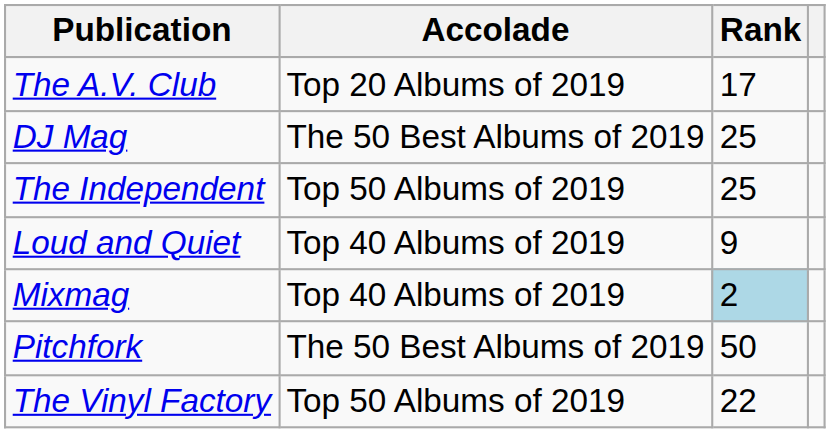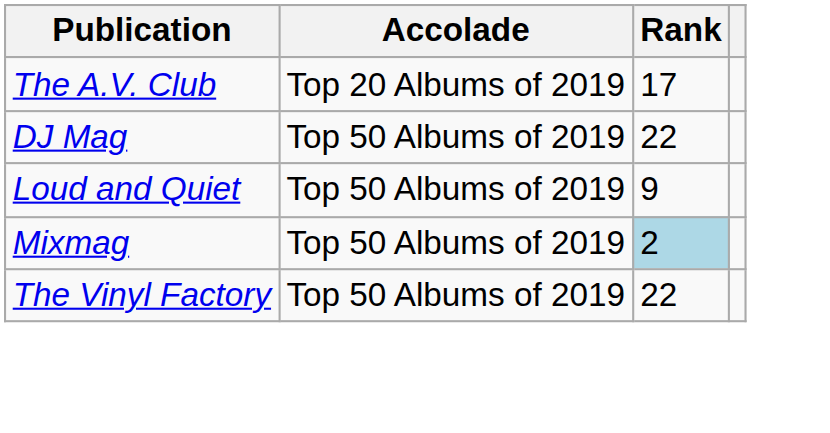DJ Mag | Accolade: The 50 Best Albums of 2019 -> Top 50 Albums of 2019
DJ Mag | Rank: 25 -> 22
- row: The Independent | Top 50 Albums of 2019 | 25
Loud and Quiet | Accolade: Top 40 Albums of 2019 -> Top 50 Albums of 2019
Mixmag | Accolade: Top 40 Albums of 2019 -> Top 50 Albums of 2019
- row: Pitchfork | The 50 Best Albums of 2019 | 50
